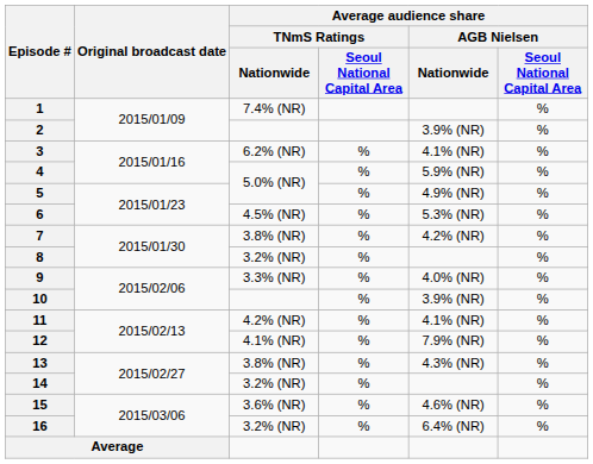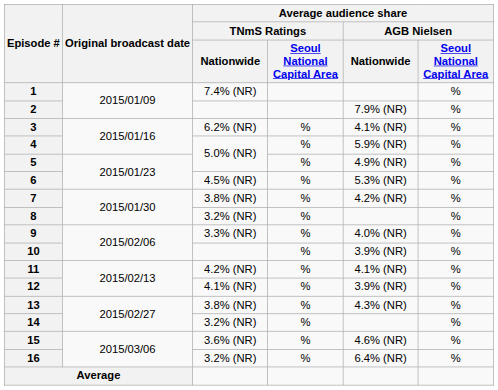2 | Average audience share / AGB Nielsen / Nationwide: 3.9% (NR) -> 7.9% (NR)
12 | Average audience share / AGB Nielsen / Nationwide: 7.9% (NR) -> 3.9% (NR)
